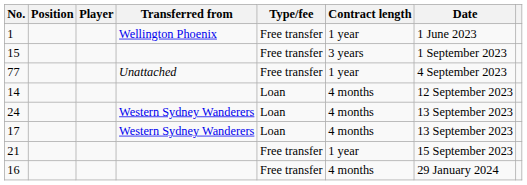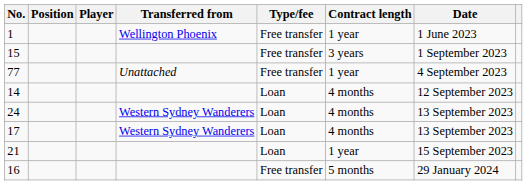21 | Type/fee: Free transfer -> Loan
16 | Contract length: 4 months -> 5 months
